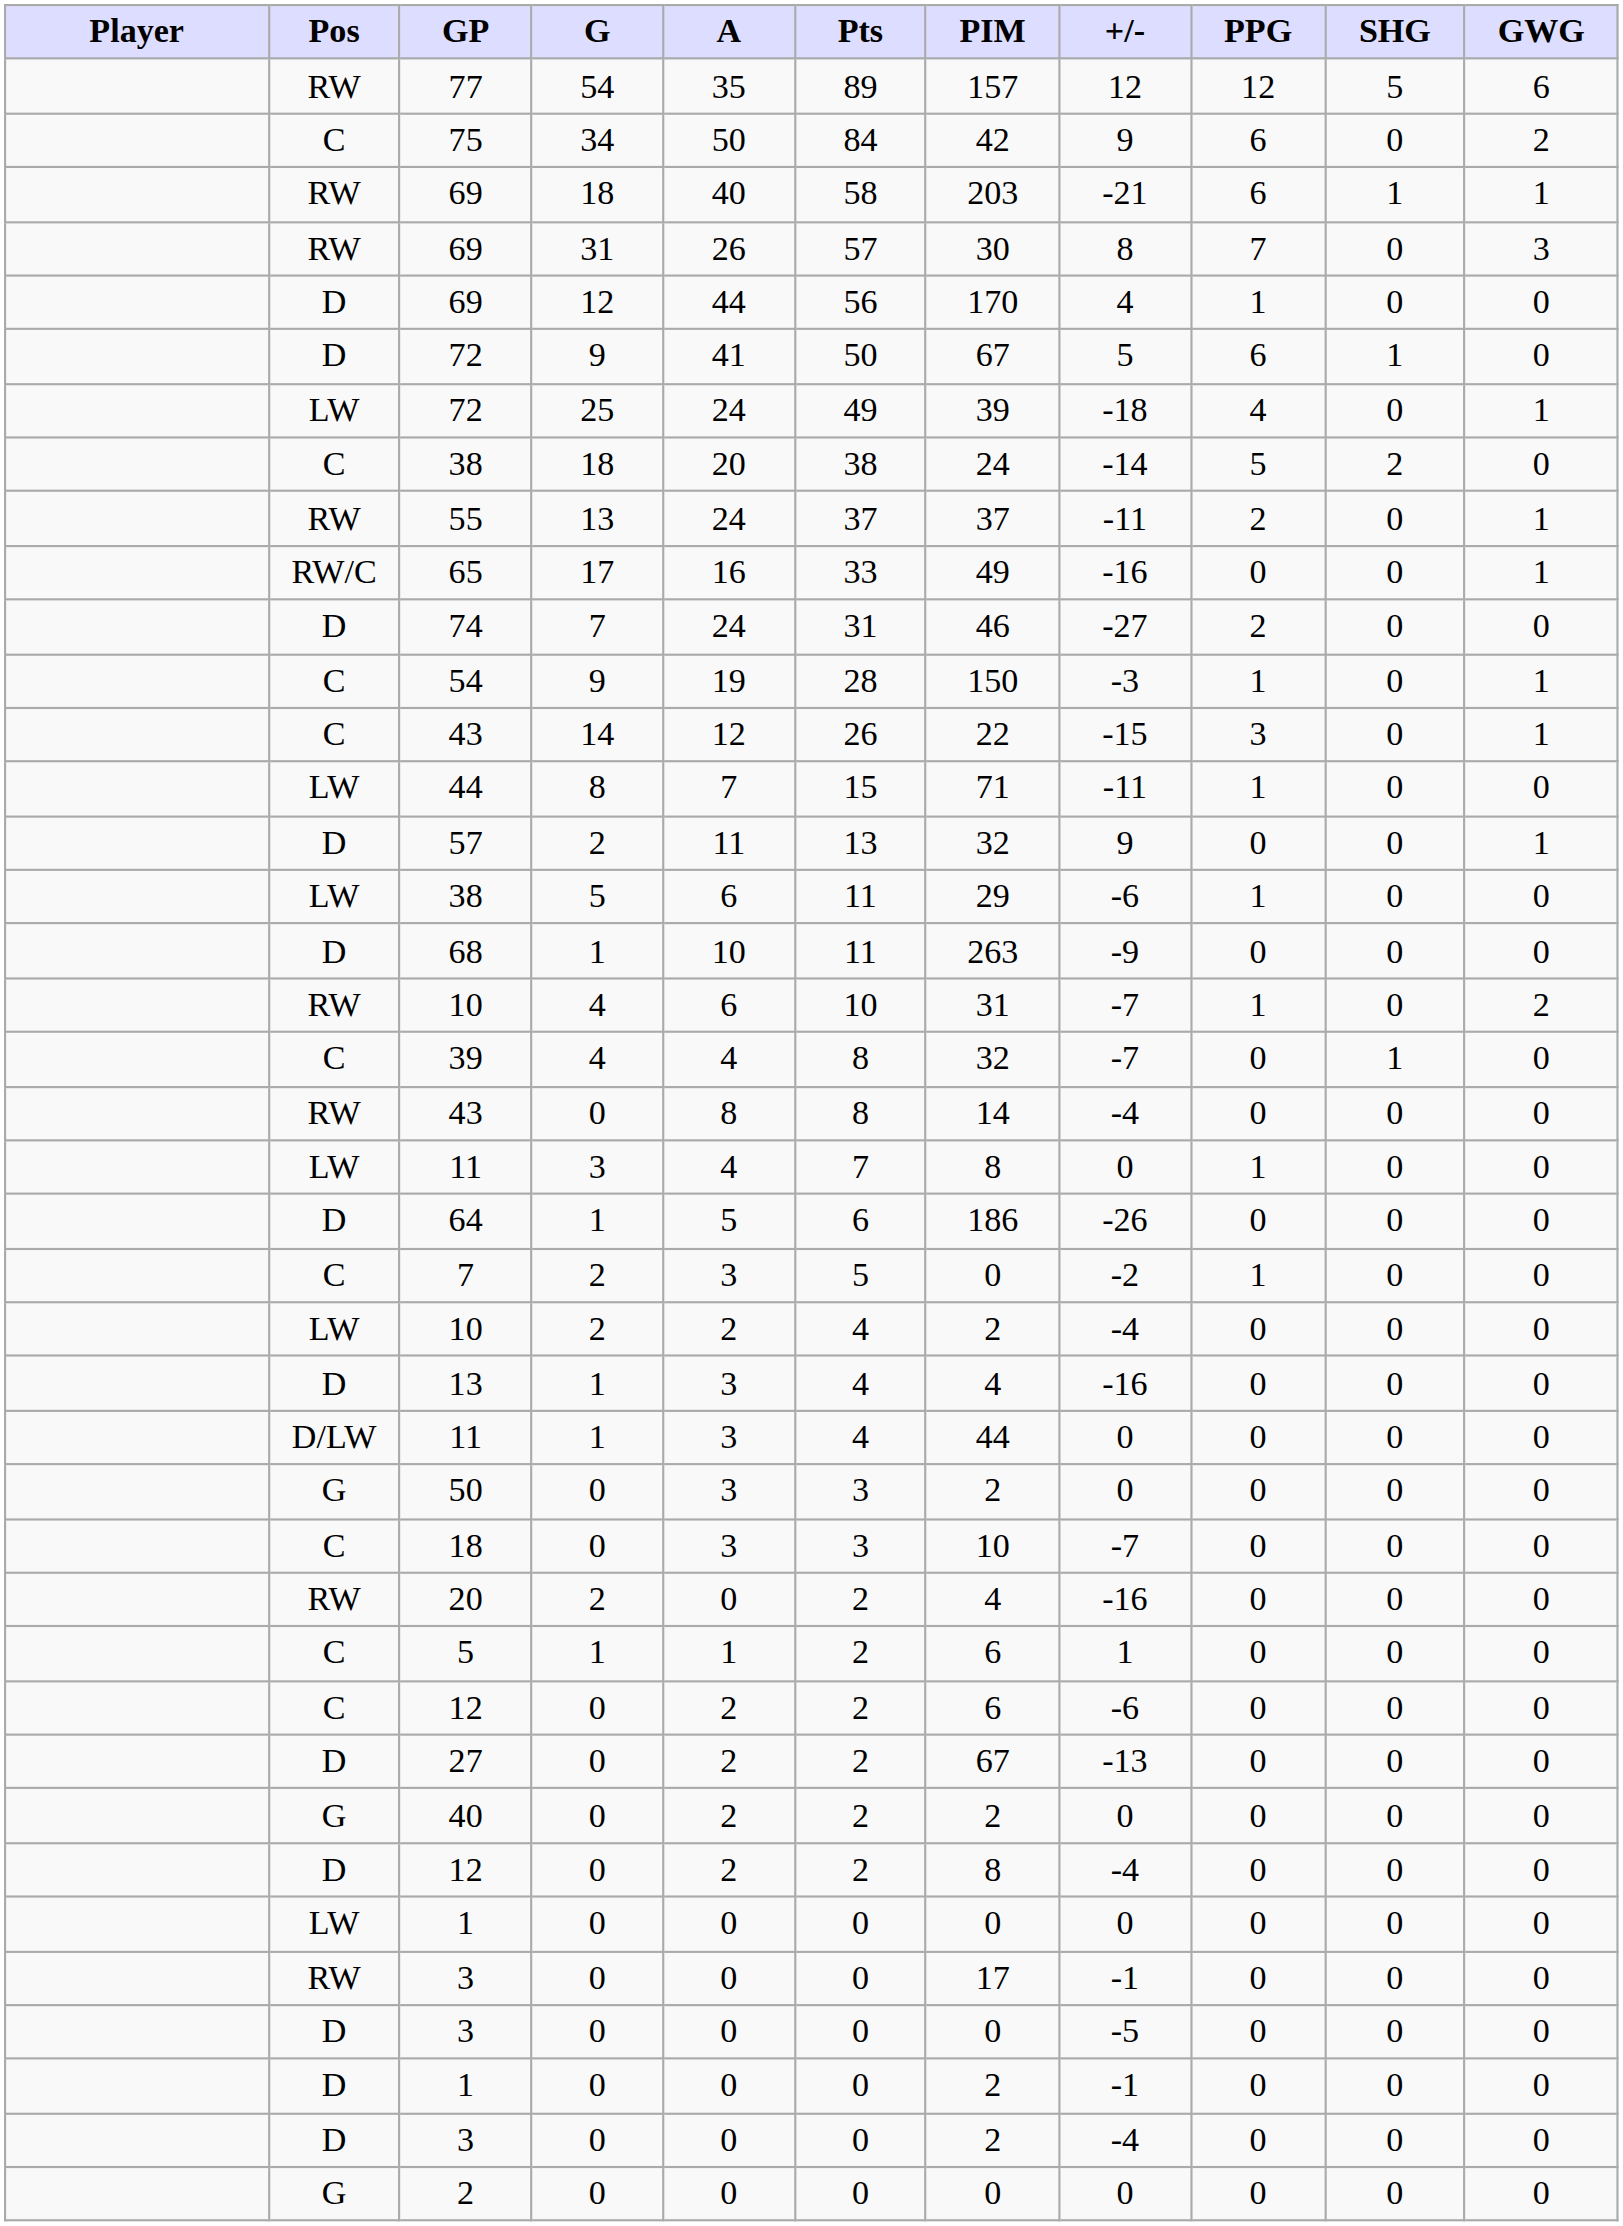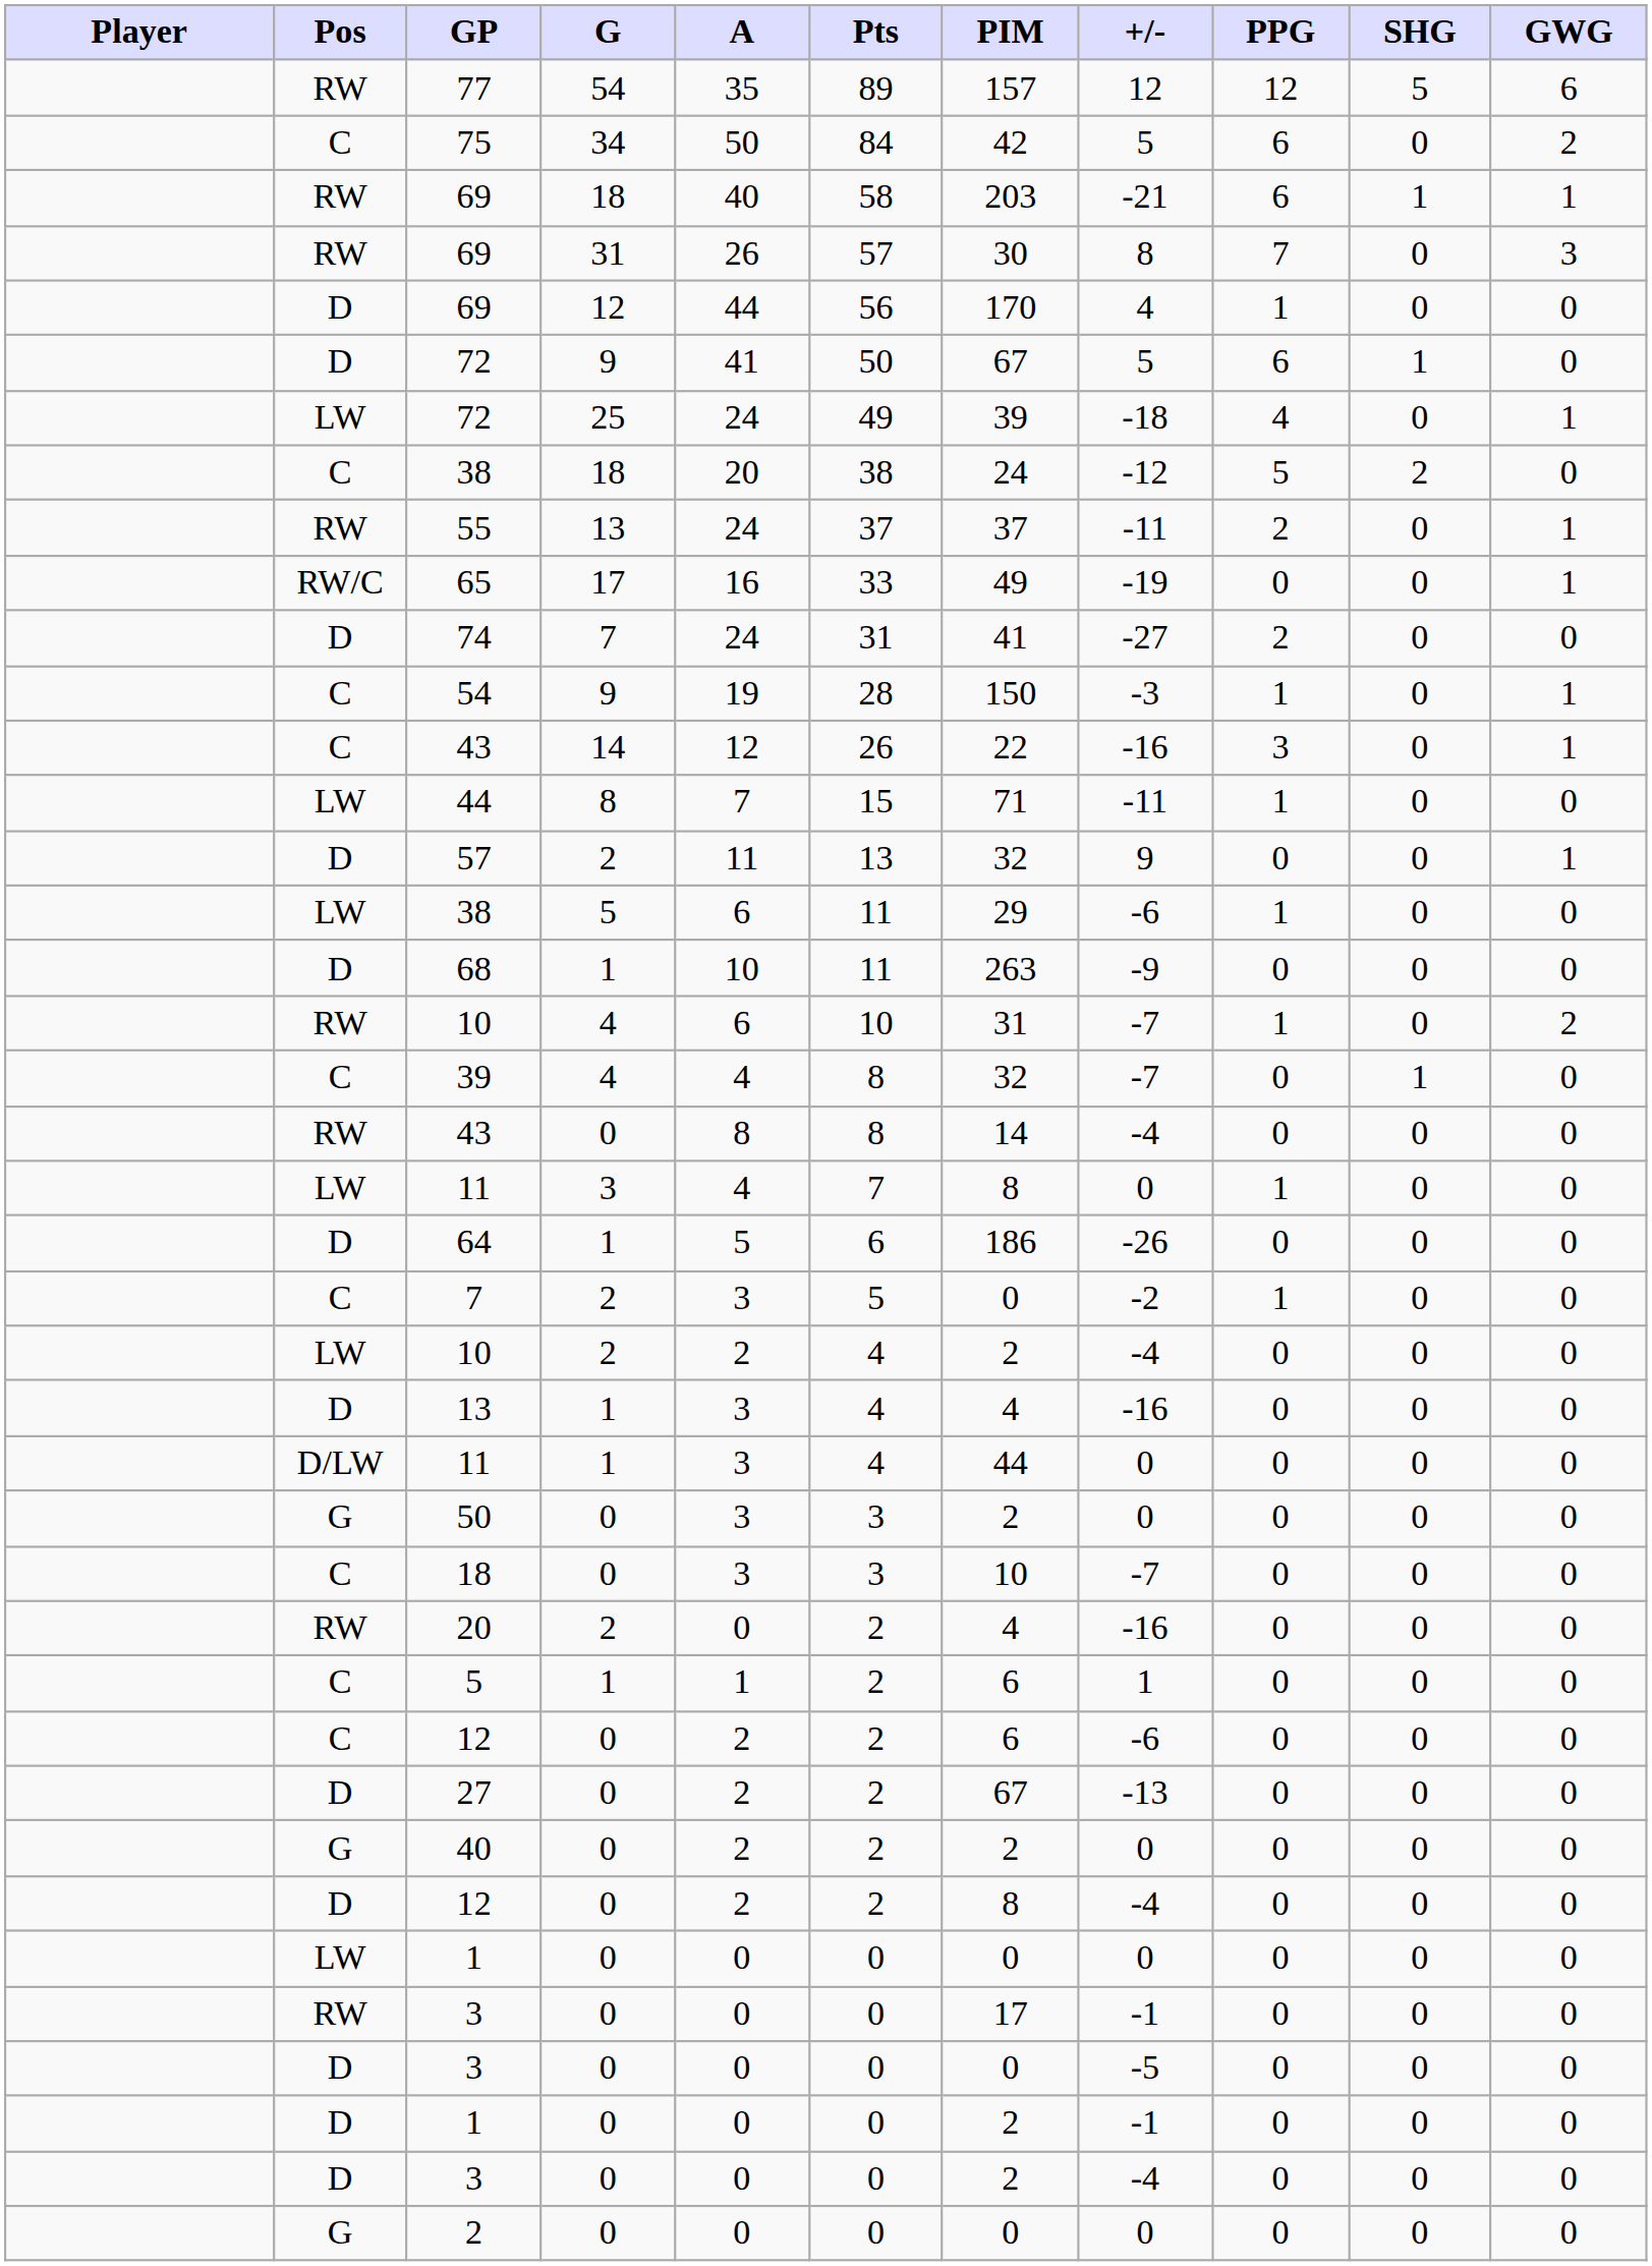75 | +/-: 9 -> 5
C / 38 | +/-: -14 -> -12
65 | +/-: -16 -> -19
74 | PIM: 46 -> 41
C / 43 | +/-: -15 -> -16
